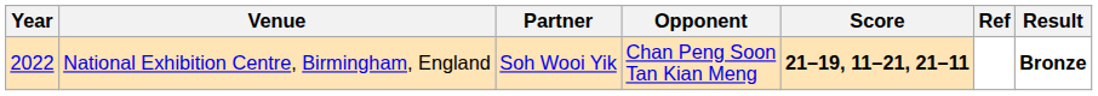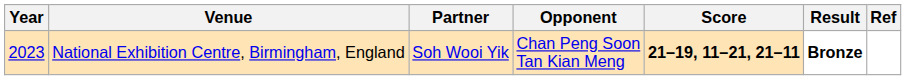columns swapped: Result <-> Ref
National Exhibition Centre, Birmingham, England | Year: 2022 -> 2023
